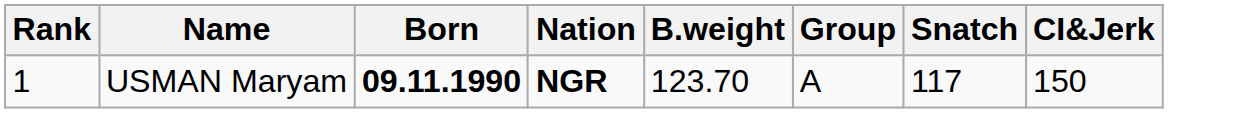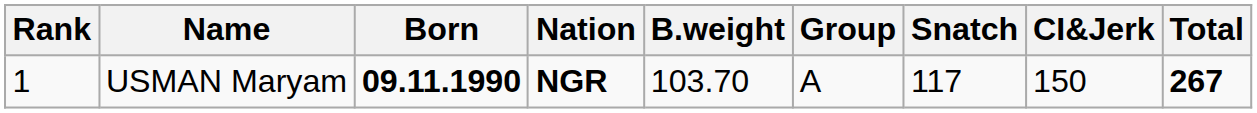+ column: Total | 267
USMAN Maryam | B.weight: 123.70 -> 103.70
